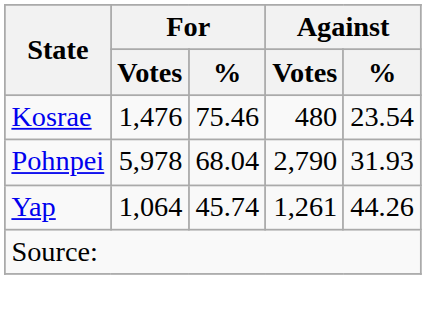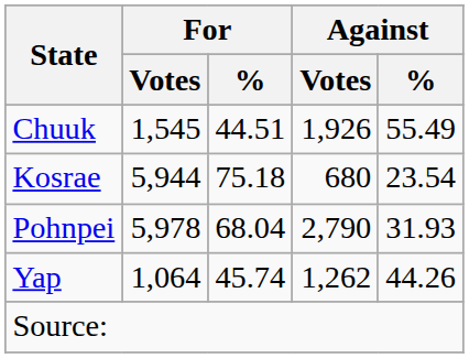+ row: Chuuk | 1,545 | 44.51 | 1,926 | 55.49
Kosrae | For / Votes: 1,476 -> 5,944
Kosrae | For / %: 75.46 -> 75.18
Kosrae | Against / Votes: 480 -> 680
Yap | Against / Votes: 1,261 -> 1,262
